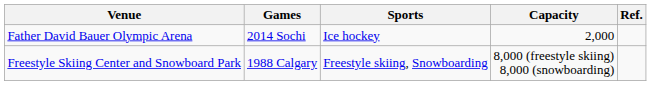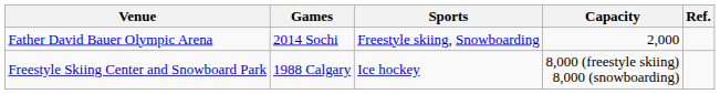Father David Bauer Olympic Arena | Sports: Ice hockey -> Freestyle skiing, Snowboarding
Freestyle Skiing Center and Snowboard Park | Sports: Freestyle skiing, Snowboarding -> Ice hockey
